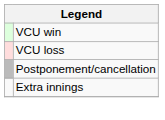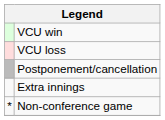+ row: * | Non-conference game
